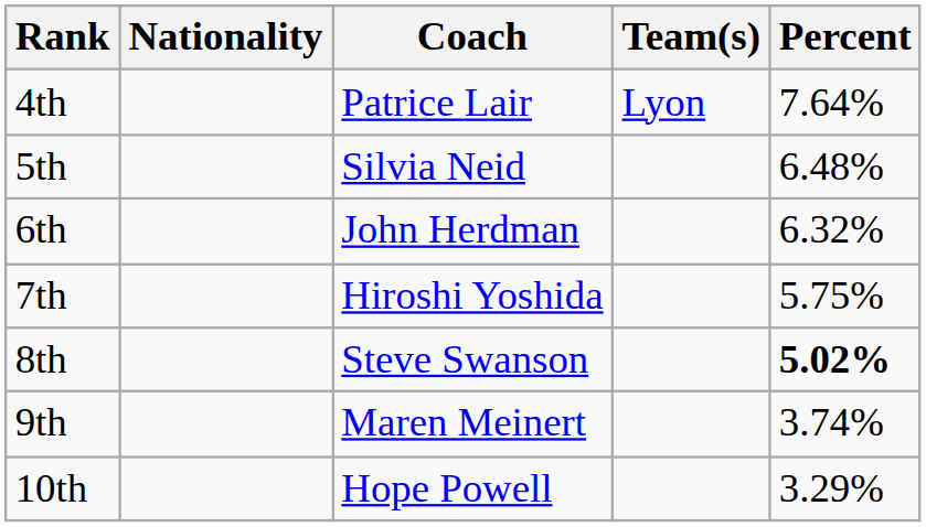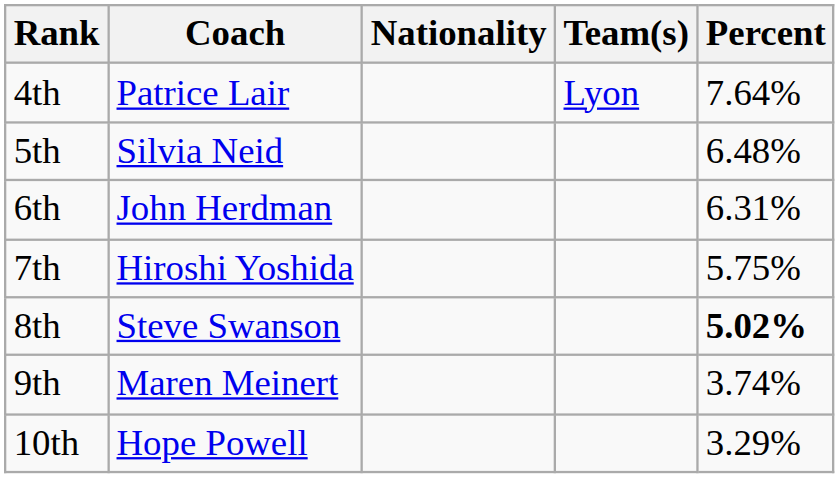columns swapped: Coach <-> Nationality
6th | Percent: 6.32% -> 6.31%
